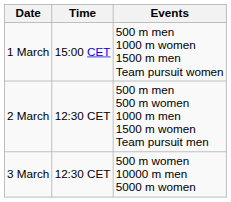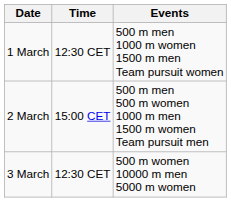1 March | Time: 15:00 CET -> 12:30 CET
2 March | Time: 12:30 CET -> 15:00 CET
